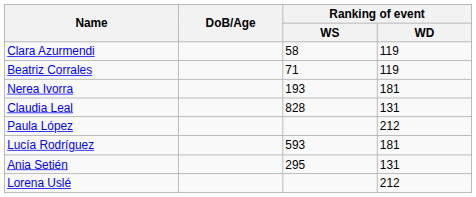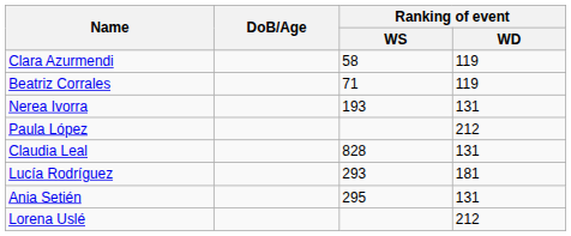Nerea Ivorra | Ranking of event / WD: 181 -> 131
rows swapped: Claudia Leal <-> Paula López
Lucía Rodríguez | Ranking of event / WS: 593 -> 293
